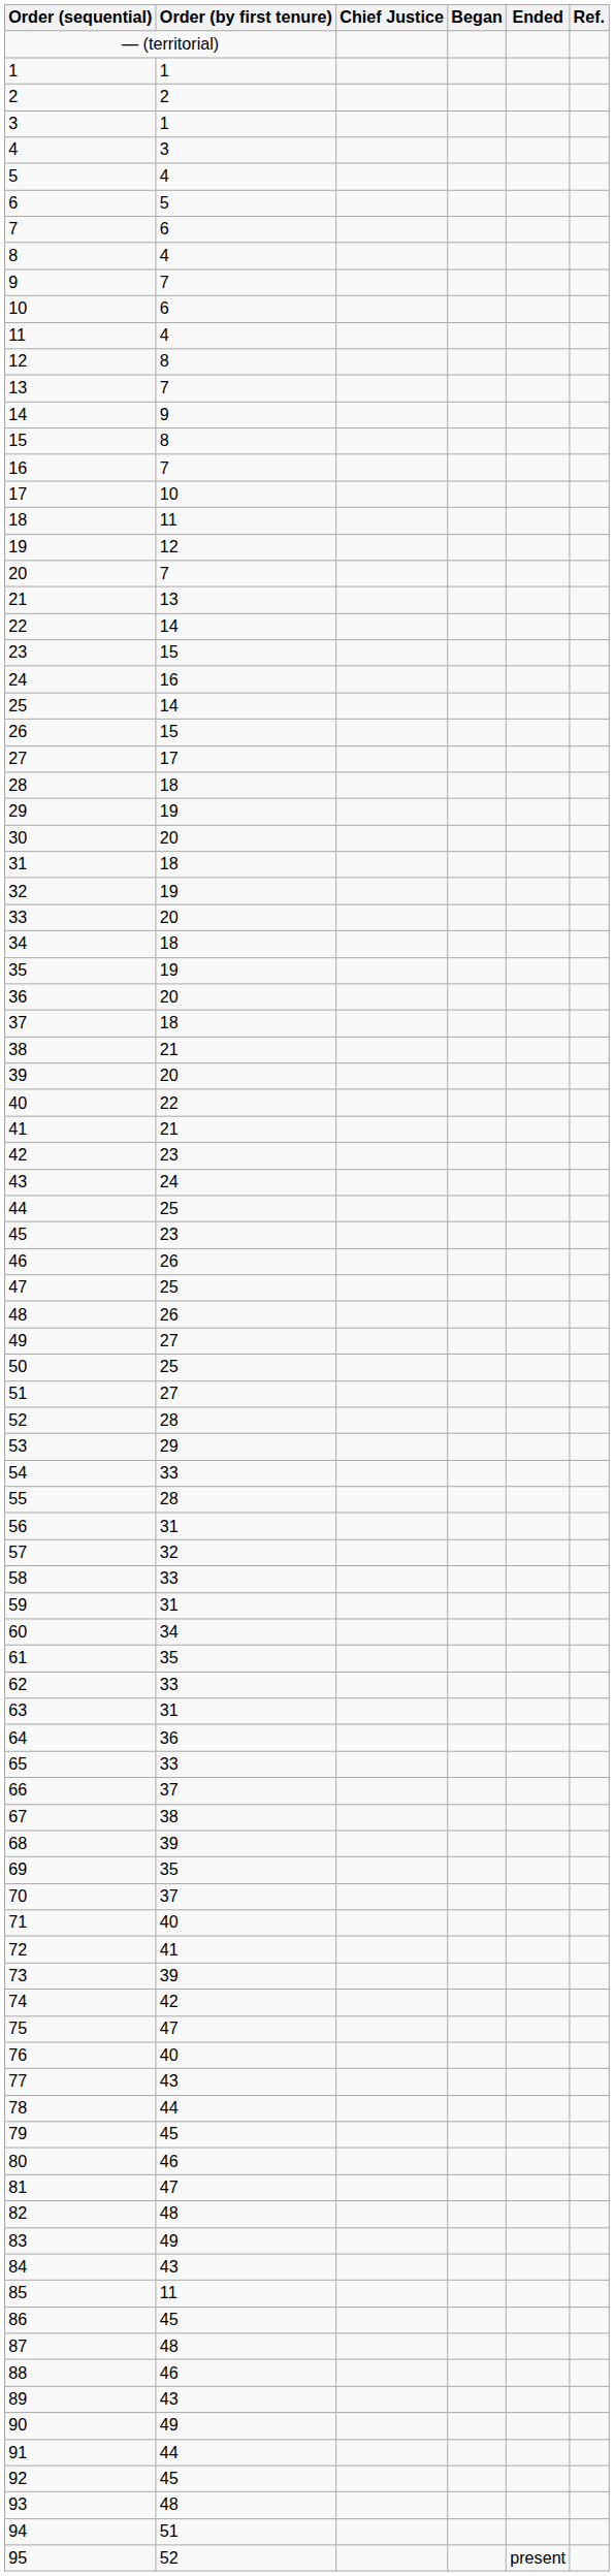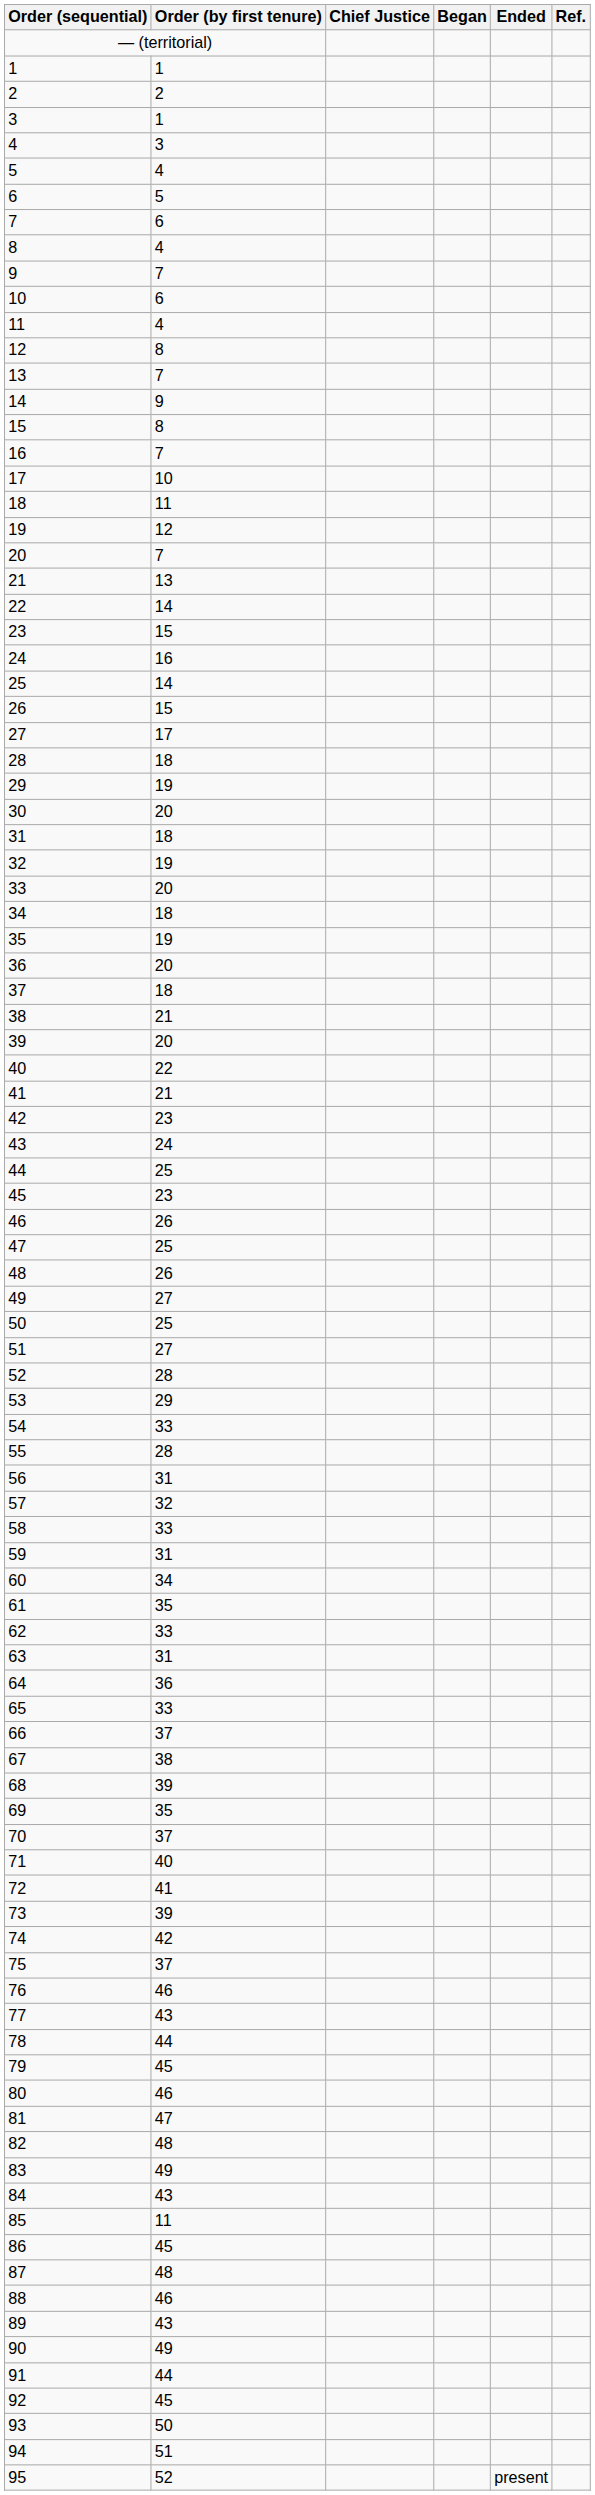75 | Order (by first tenure): 47 -> 37
76 | Order (by first tenure): 40 -> 46
93 | Order (by first tenure): 48 -> 50
